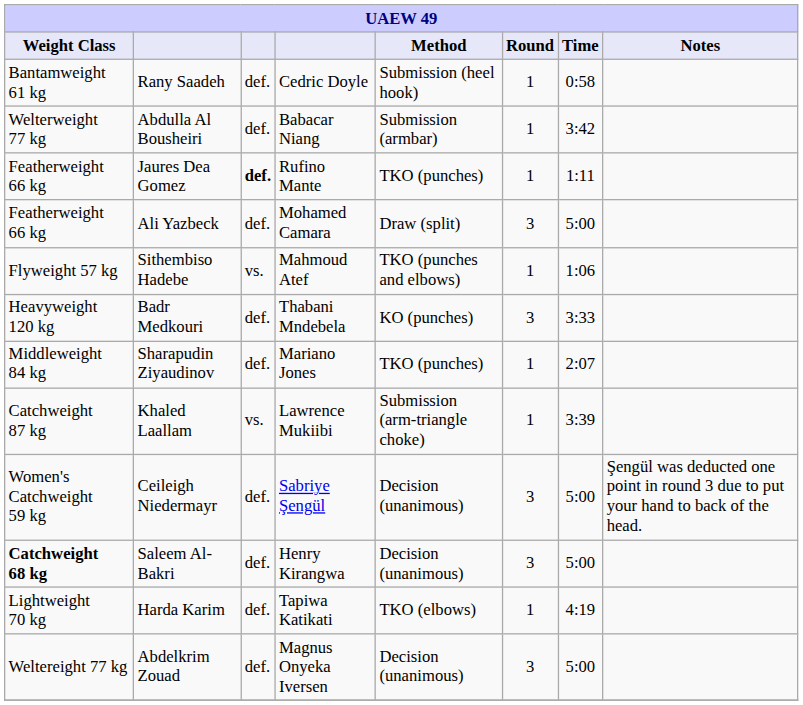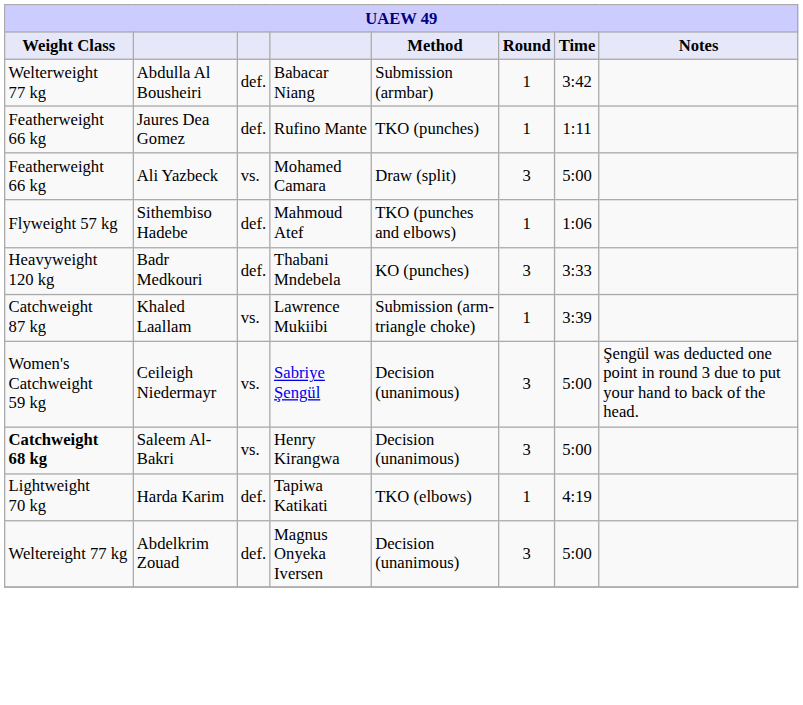- row: Bantamweight 61 kg | Rany Saadeh | def. | Cedric Doyle | Submission (heel hook) | 1 | 0:58
Jaures Dea Gomez | column 3: bold -> normal
Ali Yazbeck | column 3: def. -> vs.
Sithembiso Hadebe | column 3: vs. -> def.
- row: Middleweight 84 kg | Sharapudin Ziyaudinov | def. | Mariano Jones | TKO (punches) | 1 | 2:07
Ceileigh Niedermayr | column 3: def. -> vs.
Saleem Al-Bakri | column 3: def. -> vs.
